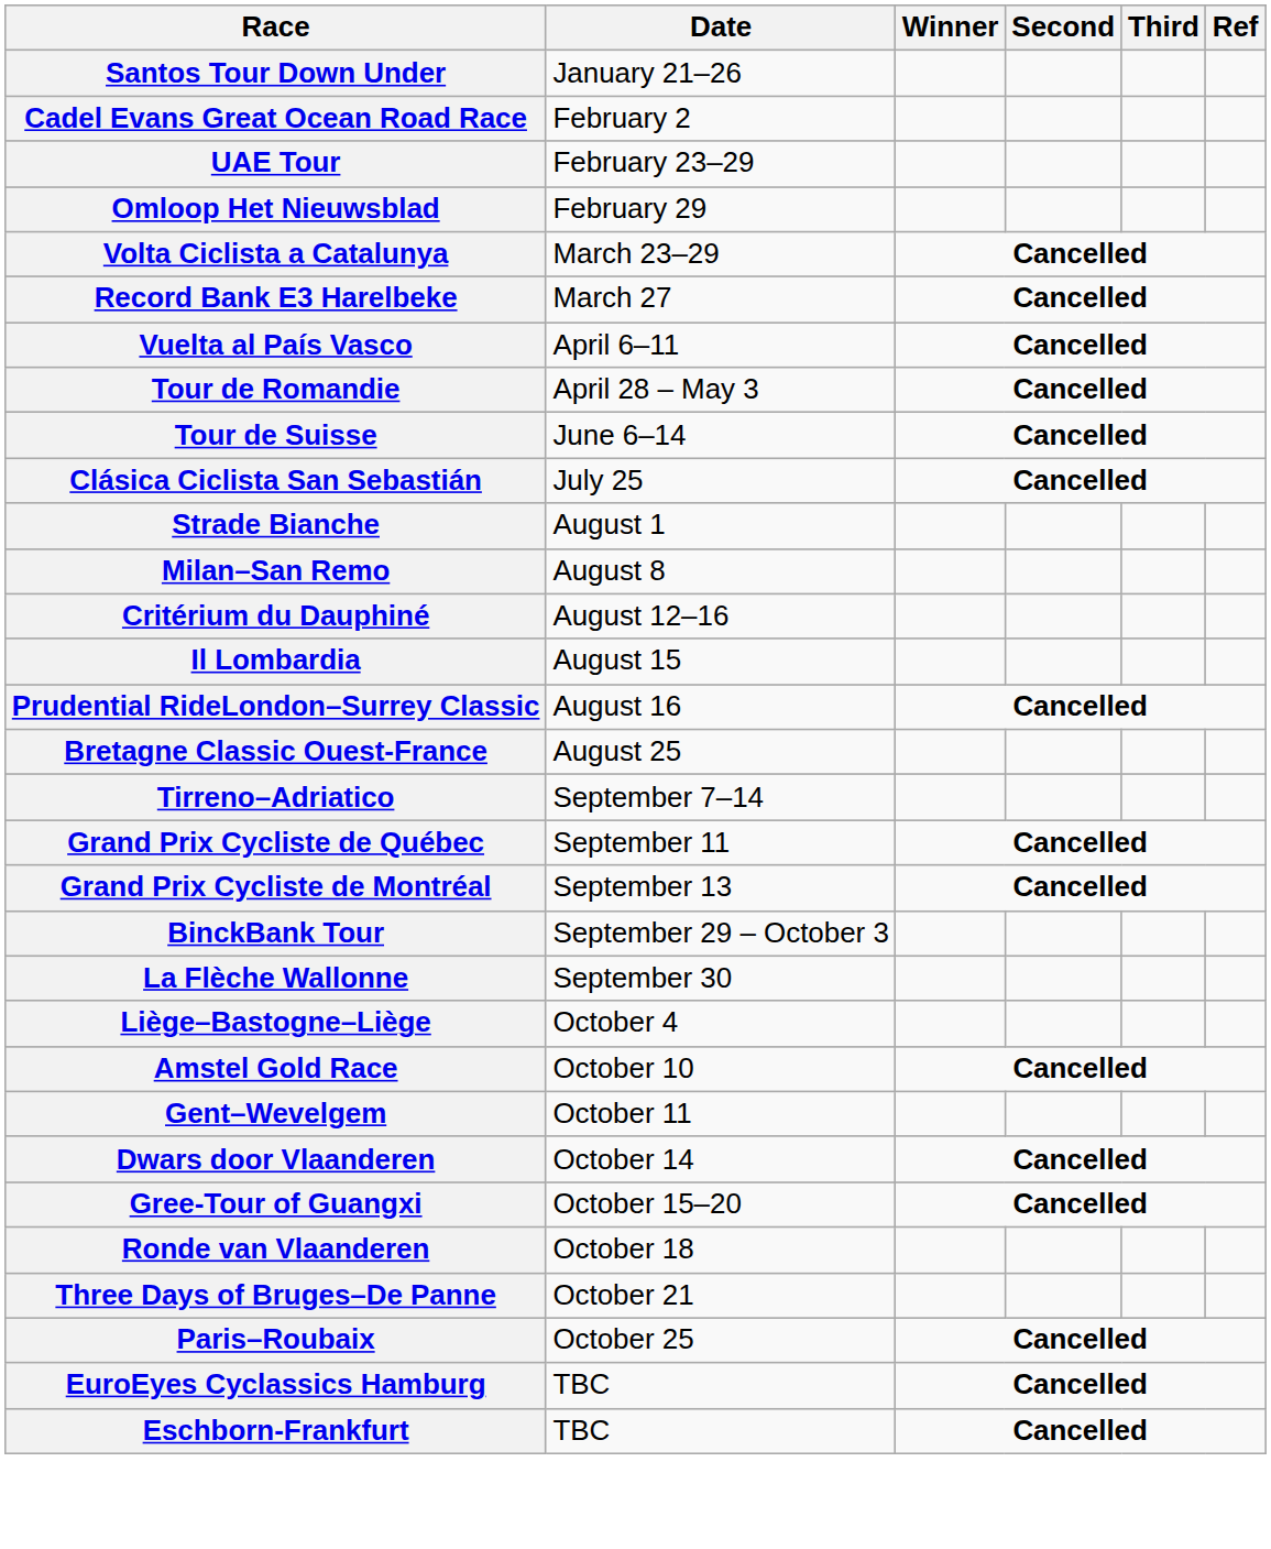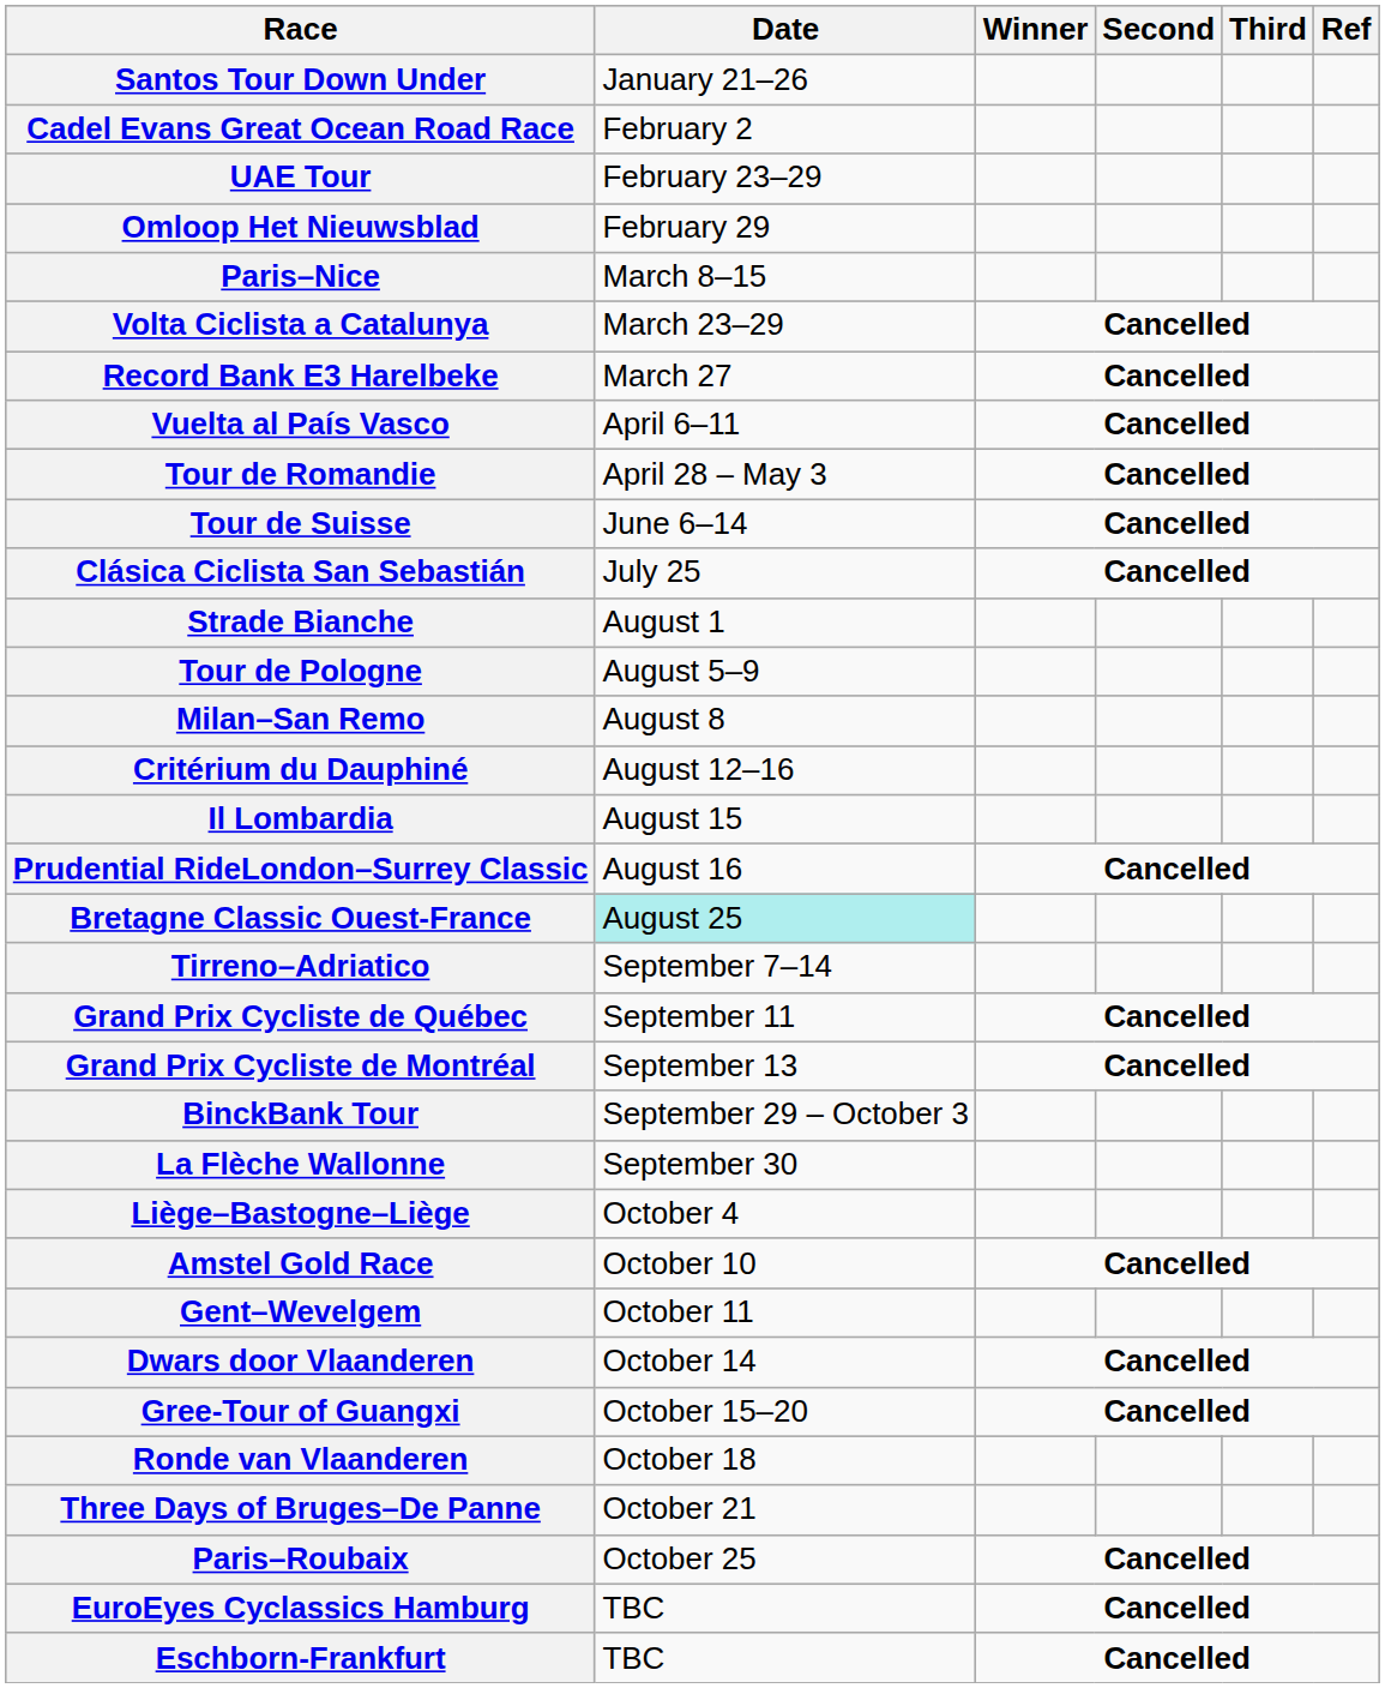+ row: Paris–Nice | March 8–15
+ row: Tour de Pologne | August 5–9
Bretagne Classic Ouest-France | Date: no background -> paleturquoise background
